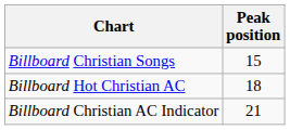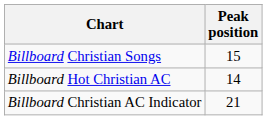Billboard Hot Christian AC | Peak position: 18 -> 14
